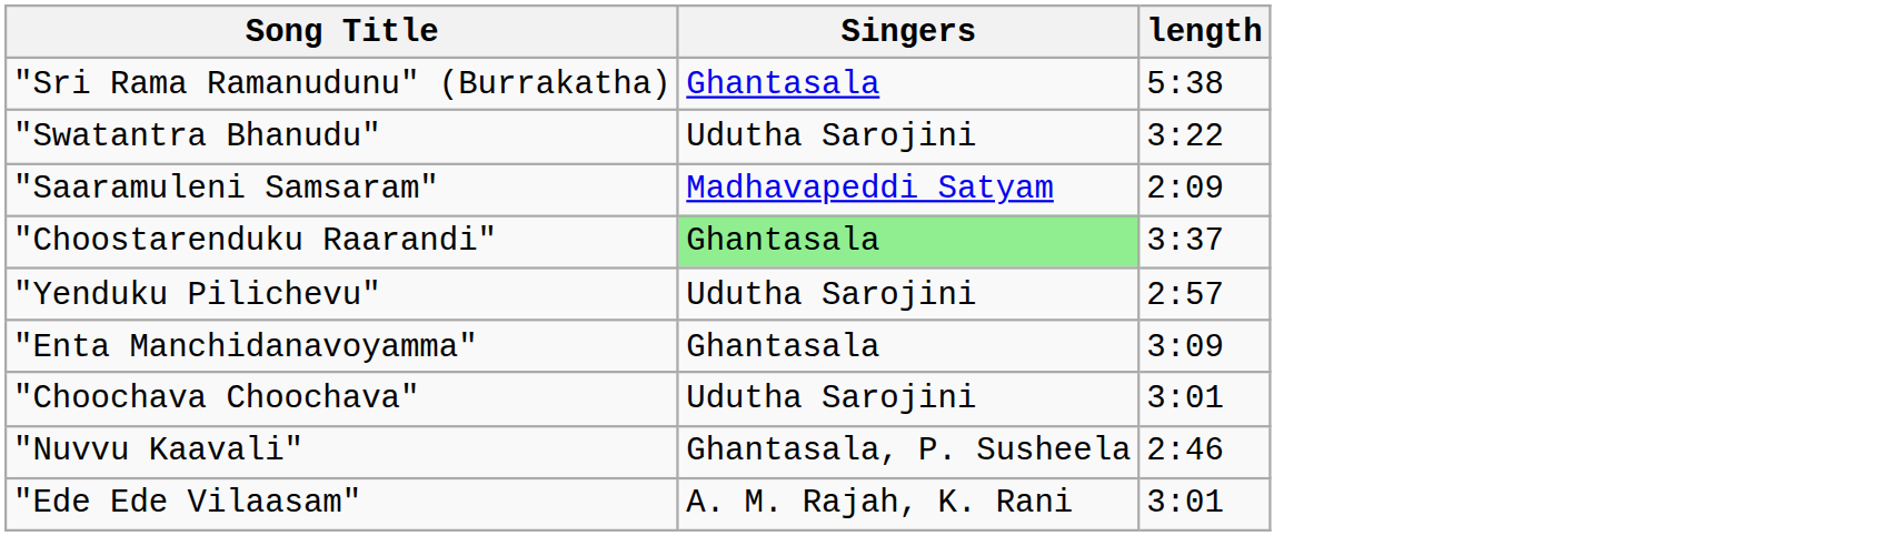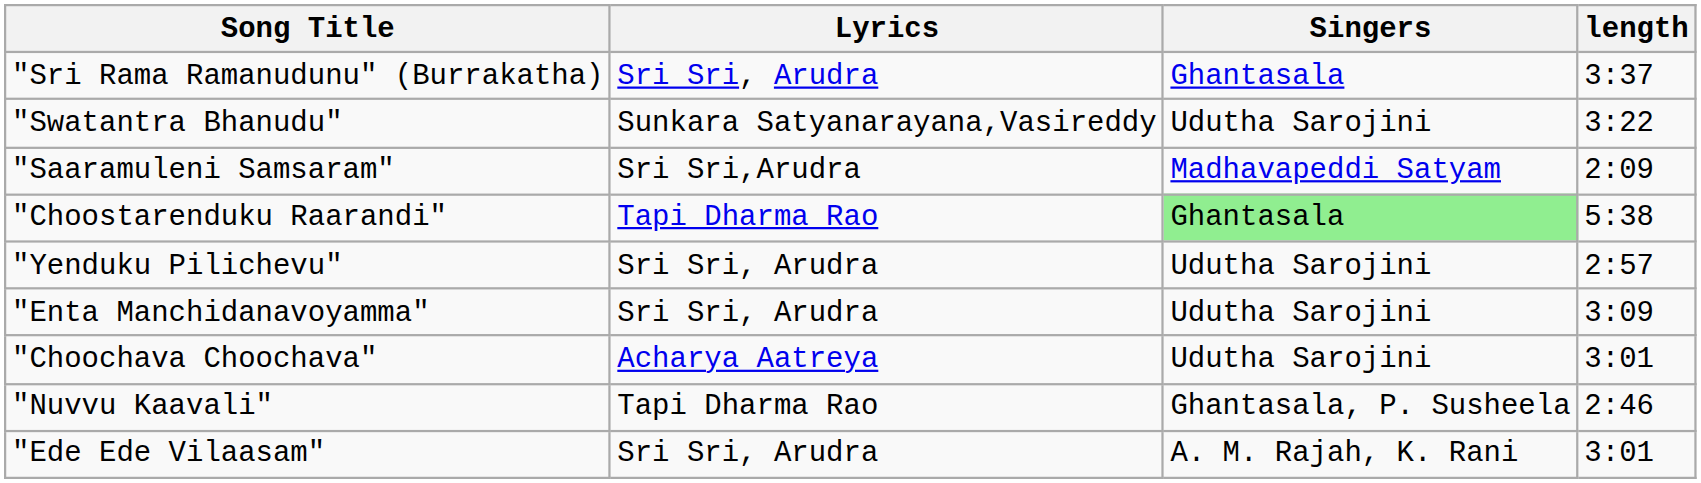+ column: Lyrics | Sri Sri, Arudra | Sunkara Satyanarayana,Vasireddy | Sri Sri,Arudra | Tapi Dharma Rao | Sri Sri, Arudra | Sri Sri, Arudra | Acharya Aatreya | Tapi Dharma Rao | Sri Sri, Arudra
"Sri Rama Ramanudunu" (Burrakatha) | length: 5:38 -> 3:37
"Choostarenduku Raarandi" | length: 3:37 -> 5:38
"Enta Manchidanavoyamma" | Singers: Ghantasala -> Udutha Sarojini
